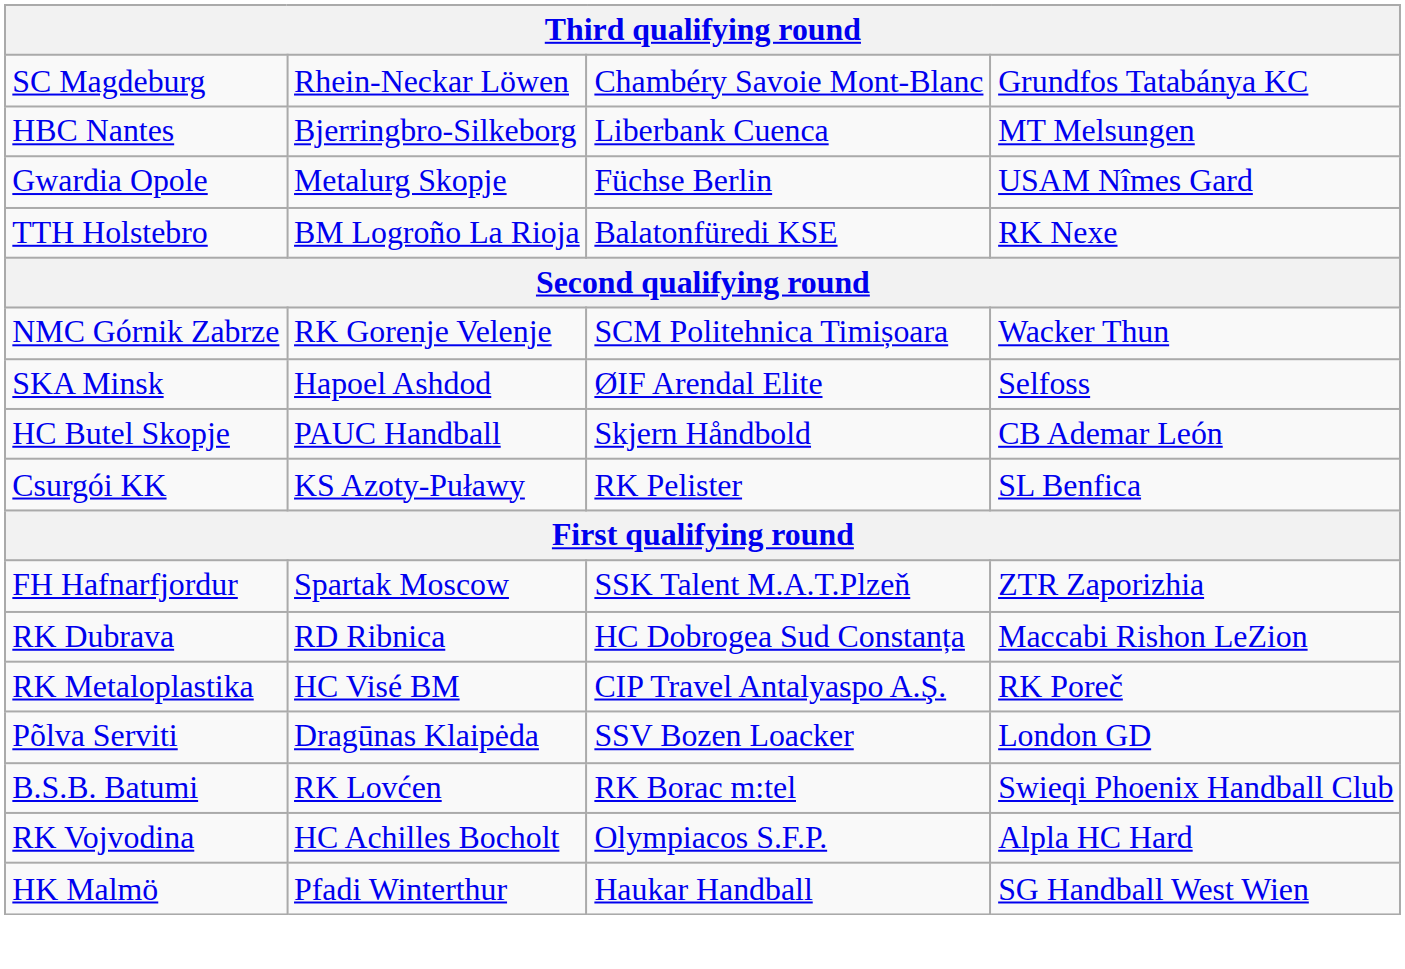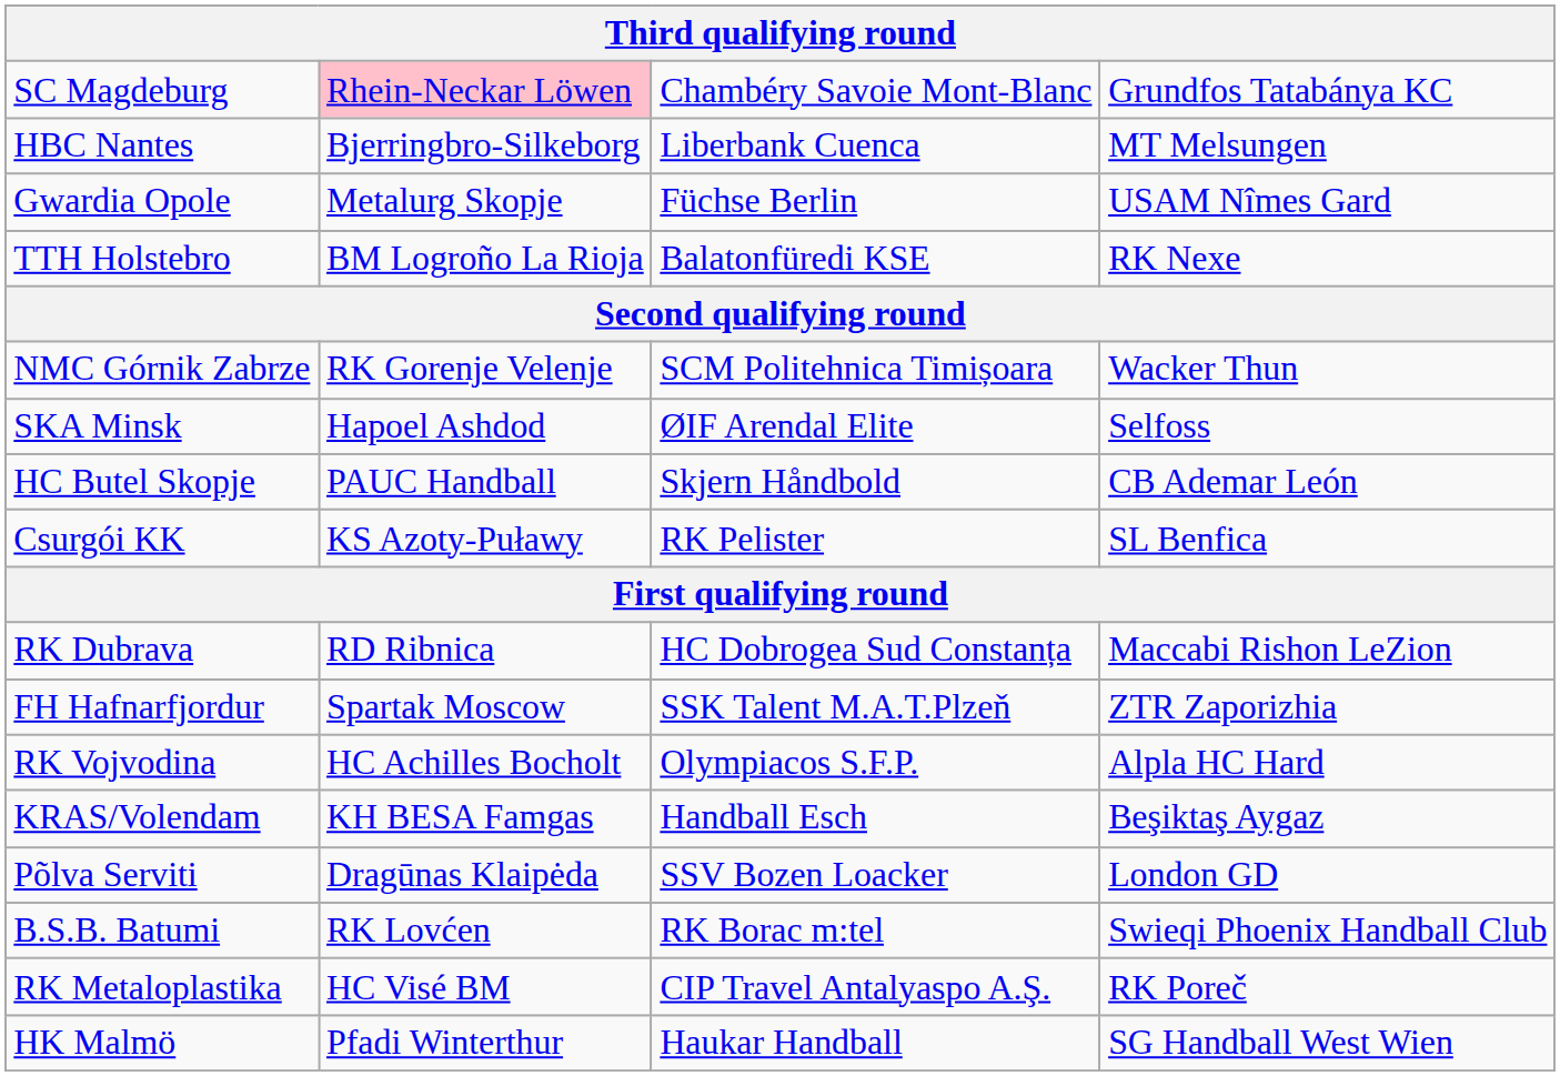SC Magdeburg | column 2: no background -> pink background
rows swapped: RK Dubrava <-> FH Hafnarfjordur
rows swapped: RK Vojvodina <-> RK Metaloplastika
+ row: KRAS/Volendam | KH BESA Famgas | Handball Esch | Beşiktaş Aygaz
